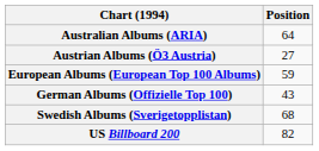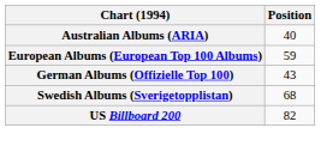Australian Albums (ARIA) | Position: 64 -> 40
- row: Austrian Albums (Ö3 Austria) | 27
